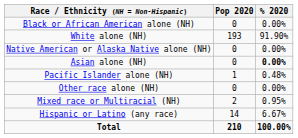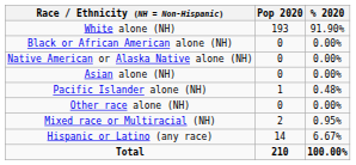rows swapped: White alone (NH) <-> Black or African American alone (NH)
Asian alone (NH) | % 2020: bold -> normal
